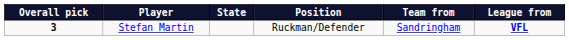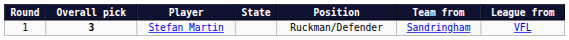+ column: Round | 1
Stefan Martin | League from: bold -> normal
